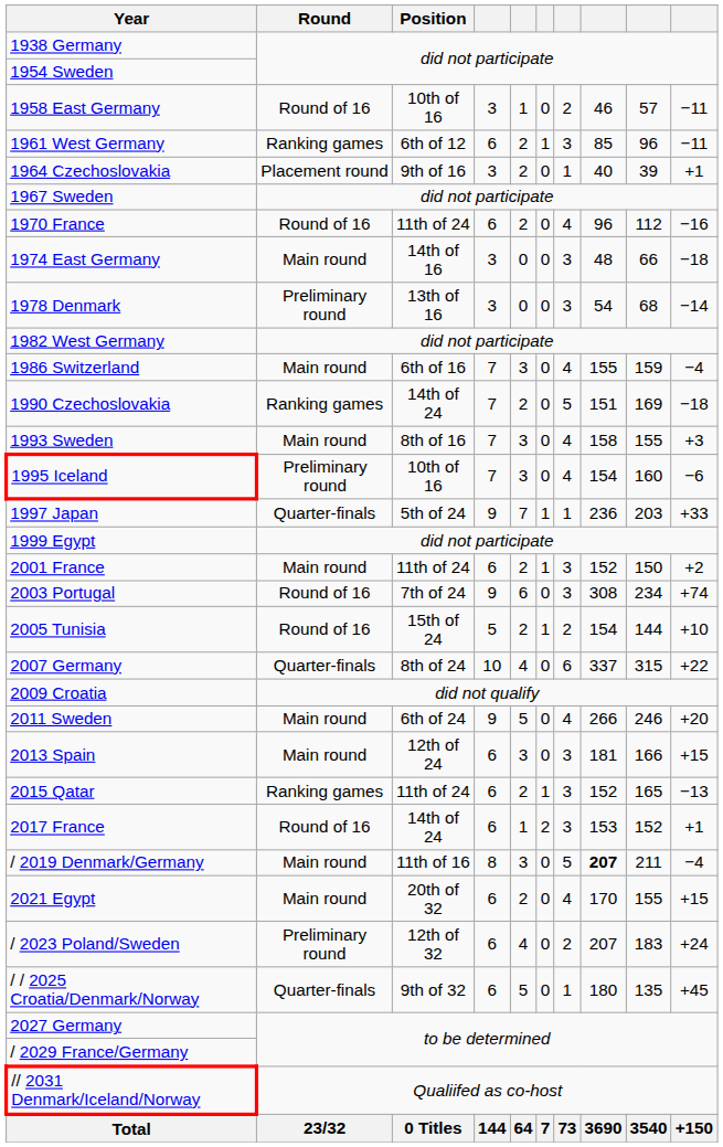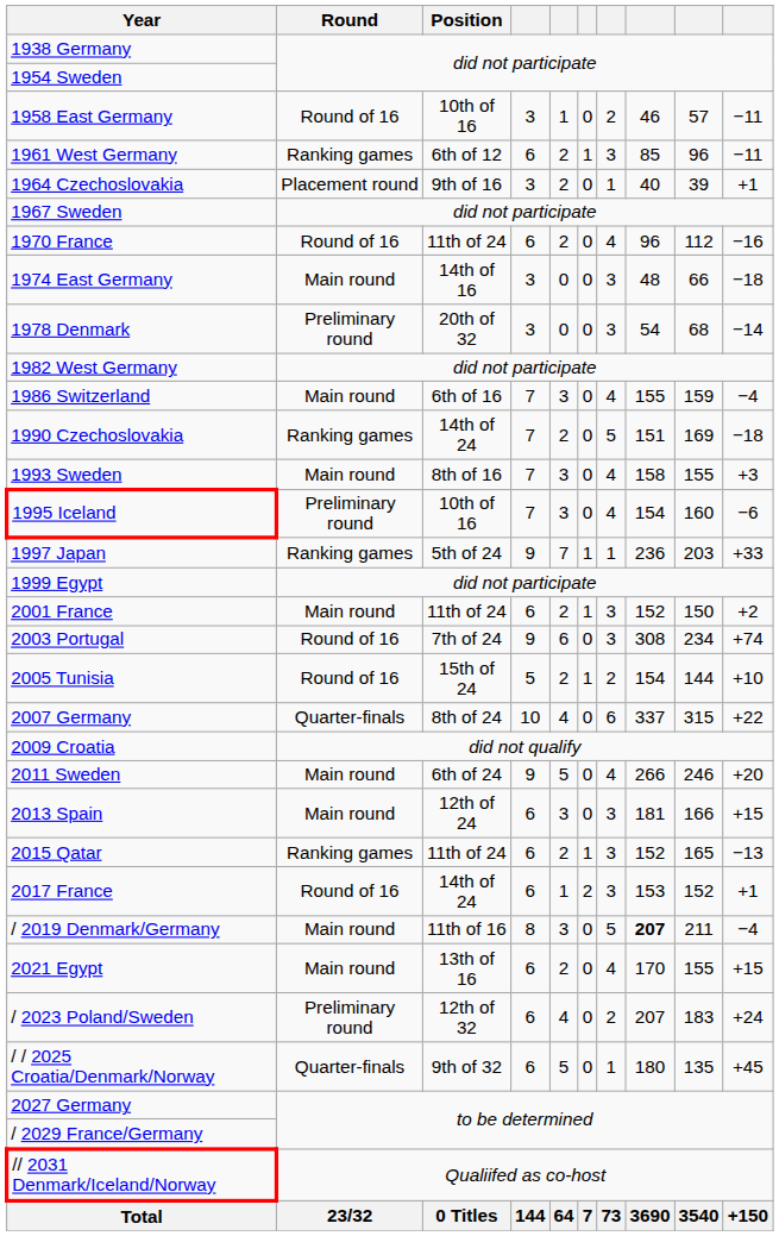1978 Denmark | Position: 13th of 16 -> 20th of 32
1997 Japan | Round: Quarter-finals -> Ranking games
2021 Egypt | Position: 20th of 32 -> 13th of 16
